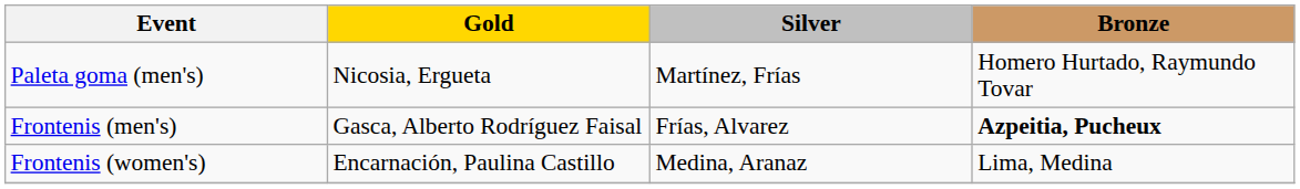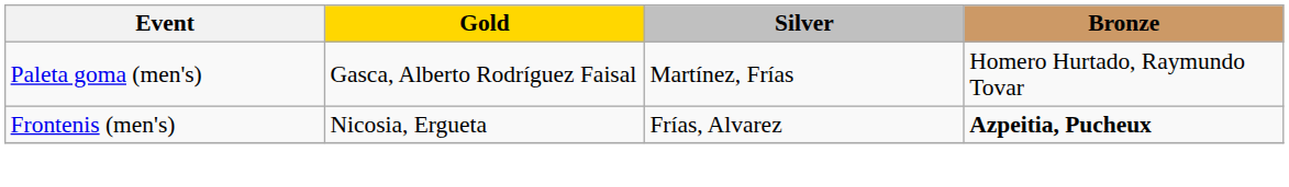Paleta goma (men's) | Gold: Nicosia, Ergueta -> Gasca, Alberto Rodríguez Faisal
Frontenis (men's) | Gold: Gasca, Alberto Rodríguez Faisal -> Nicosia, Ergueta
- row: Frontenis (women's) | Encarnación, Paulina Castillo | Medina, Aranaz | Lima, Medina
